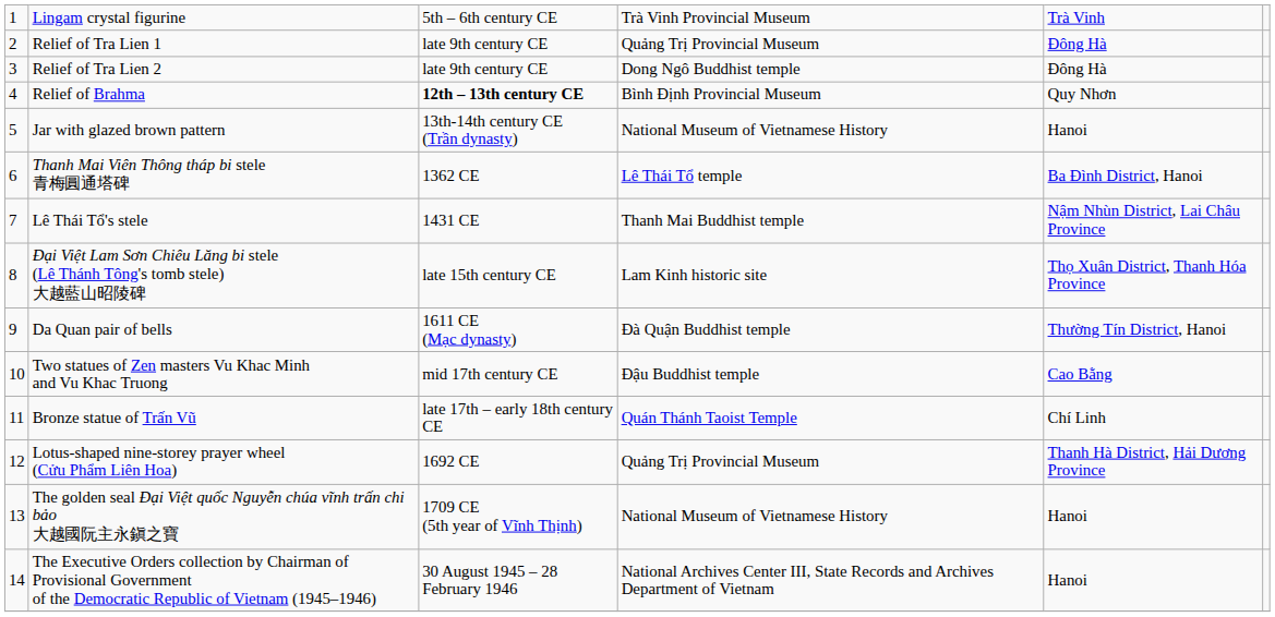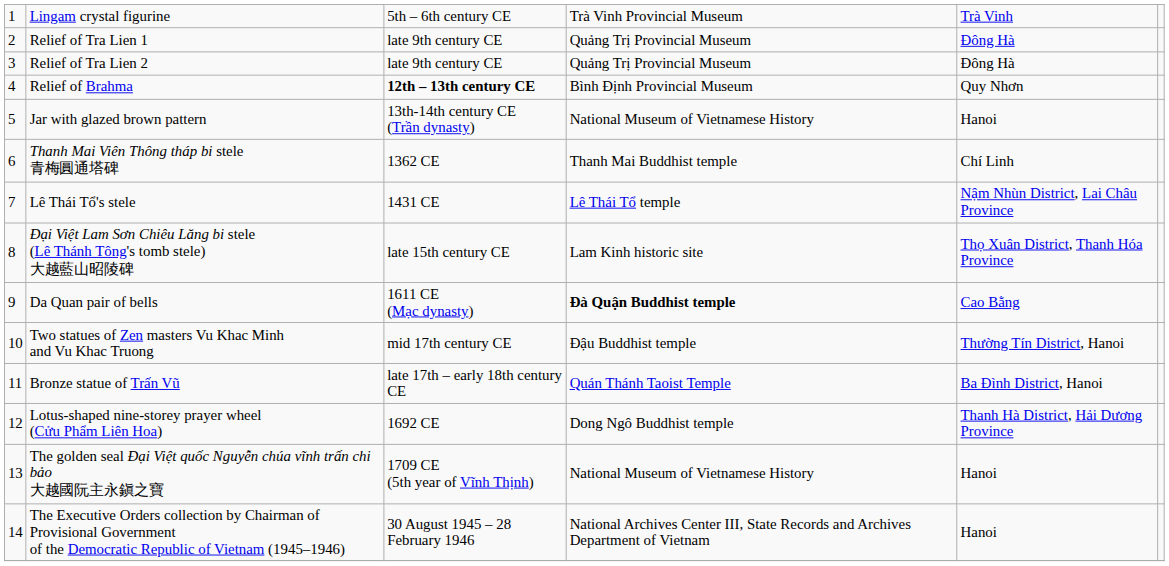Relief of Tra Lien 2 | column 4: Dong Ngô Buddhist temple -> Quảng Trị Provincial Museum
Thanh Mai Viên Thông tháp bi stele 青梅圓通塔碑 | column 4: Lê Thái Tổ temple -> Thanh Mai Buddhist temple
Thanh Mai Viên Thông tháp bi stele 青梅圓通塔碑 | column 5: Ba Đình District, Hanoi -> Chí Linh
Lê Thái Tổ's stele | column 4: Thanh Mai Buddhist temple -> Lê Thái Tổ temple
Da Quan pair of bells | column 4: normal -> bold
Da Quan pair of bells | column 5: Thường Tín District, Hanoi -> Cao Bằng
Two statues of Zen masters Vu Khac Minh and Vu Khac Truong | column 5: Cao Bằng -> Thường Tín District, Hanoi
Bronze statue of Trấn Vũ | column 5: Chí Linh -> Ba Đình District, Hanoi
Lotus-shaped nine-storey prayer wheel (Cửu Phẩm Liên Hoa) | column 4: Quảng Trị Provincial Museum -> Dong Ngô Buddhist temple
